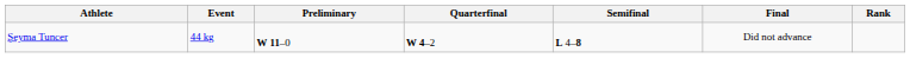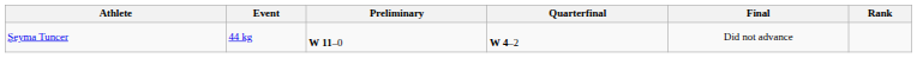- column: Semifinal | L 4–8
